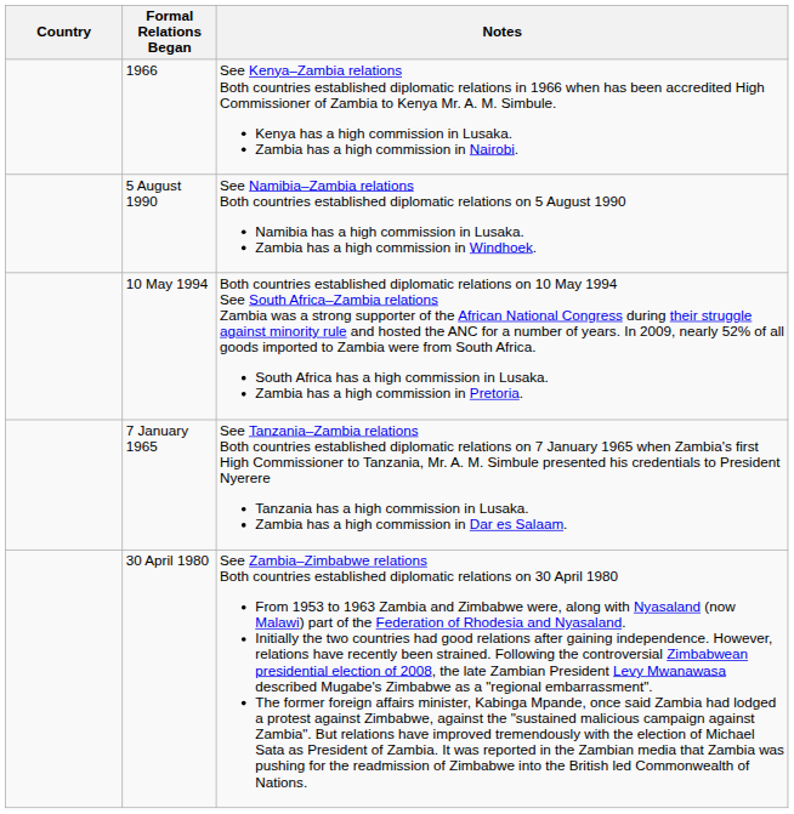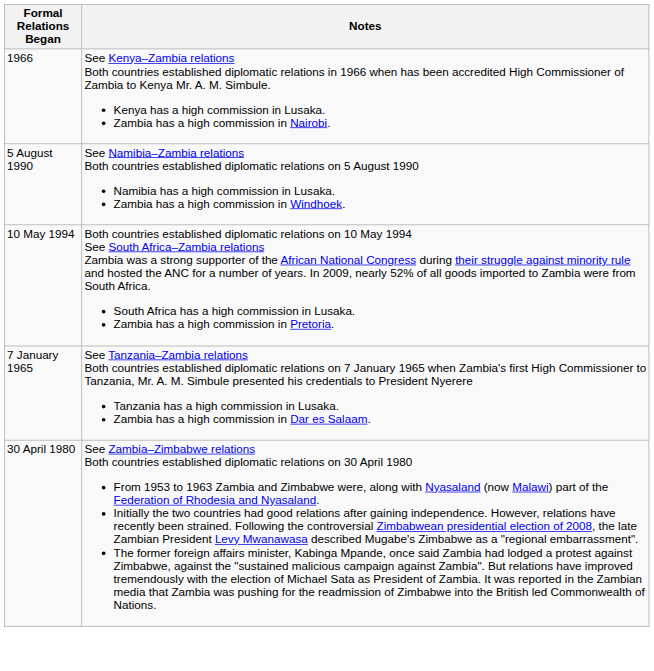- column: Country
